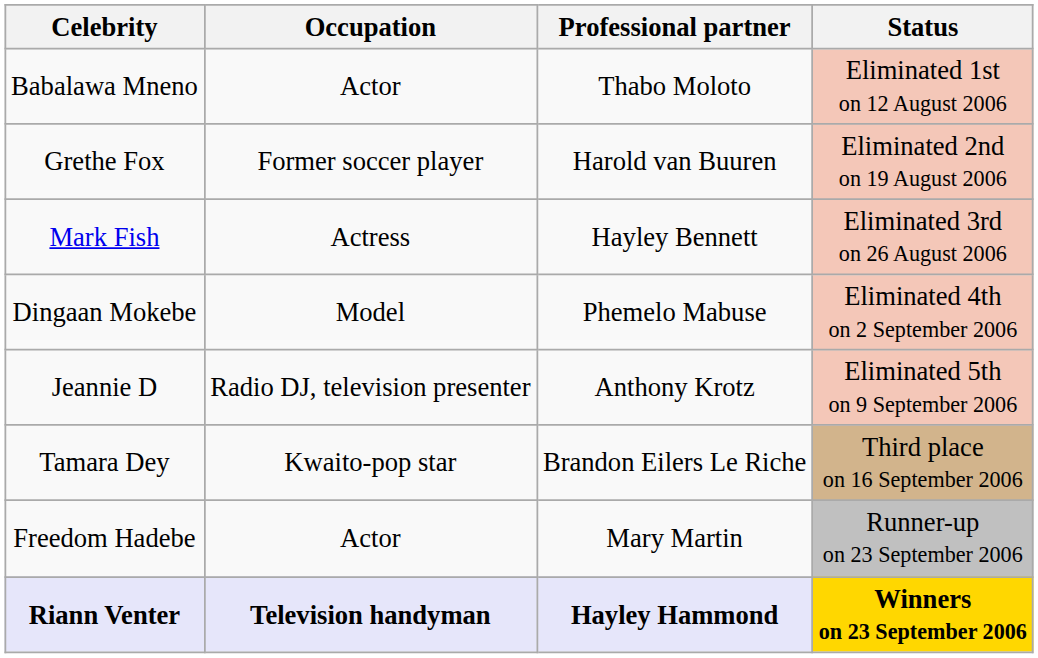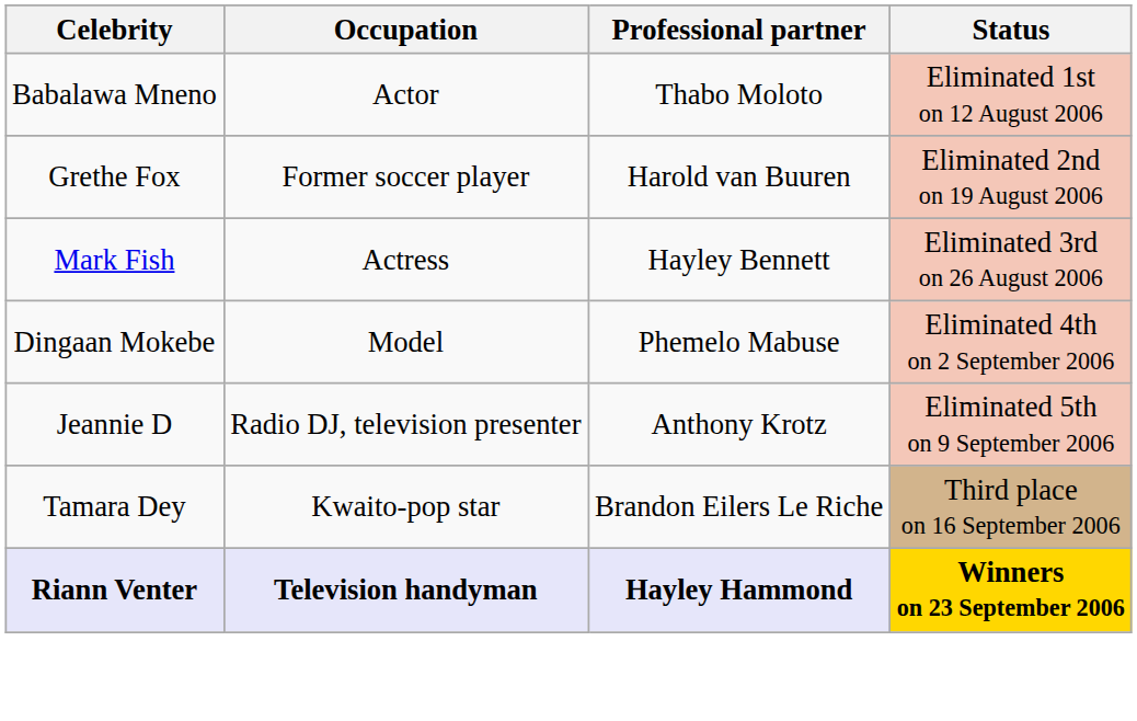- row: Freedom Hadebe | Actor | Mary Martin | Runner-up on 23 September 2006
